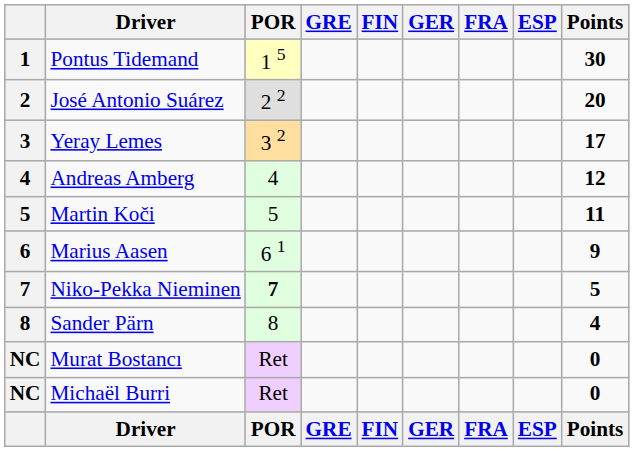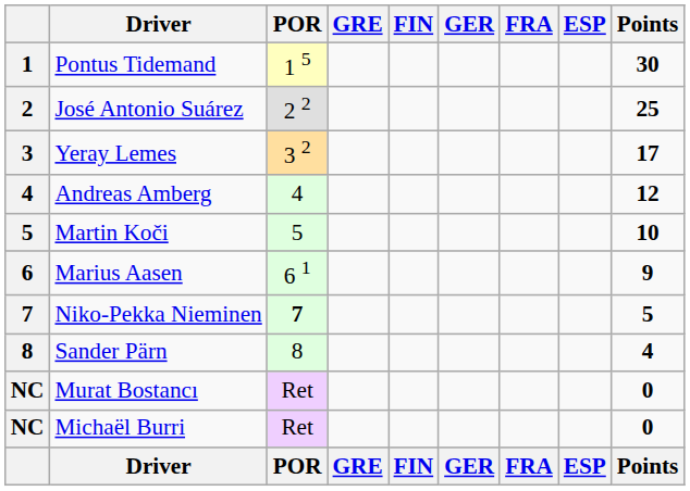José Antonio Suárez | Points: 20 -> 25
Martin Koči | Points: 11 -> 10
